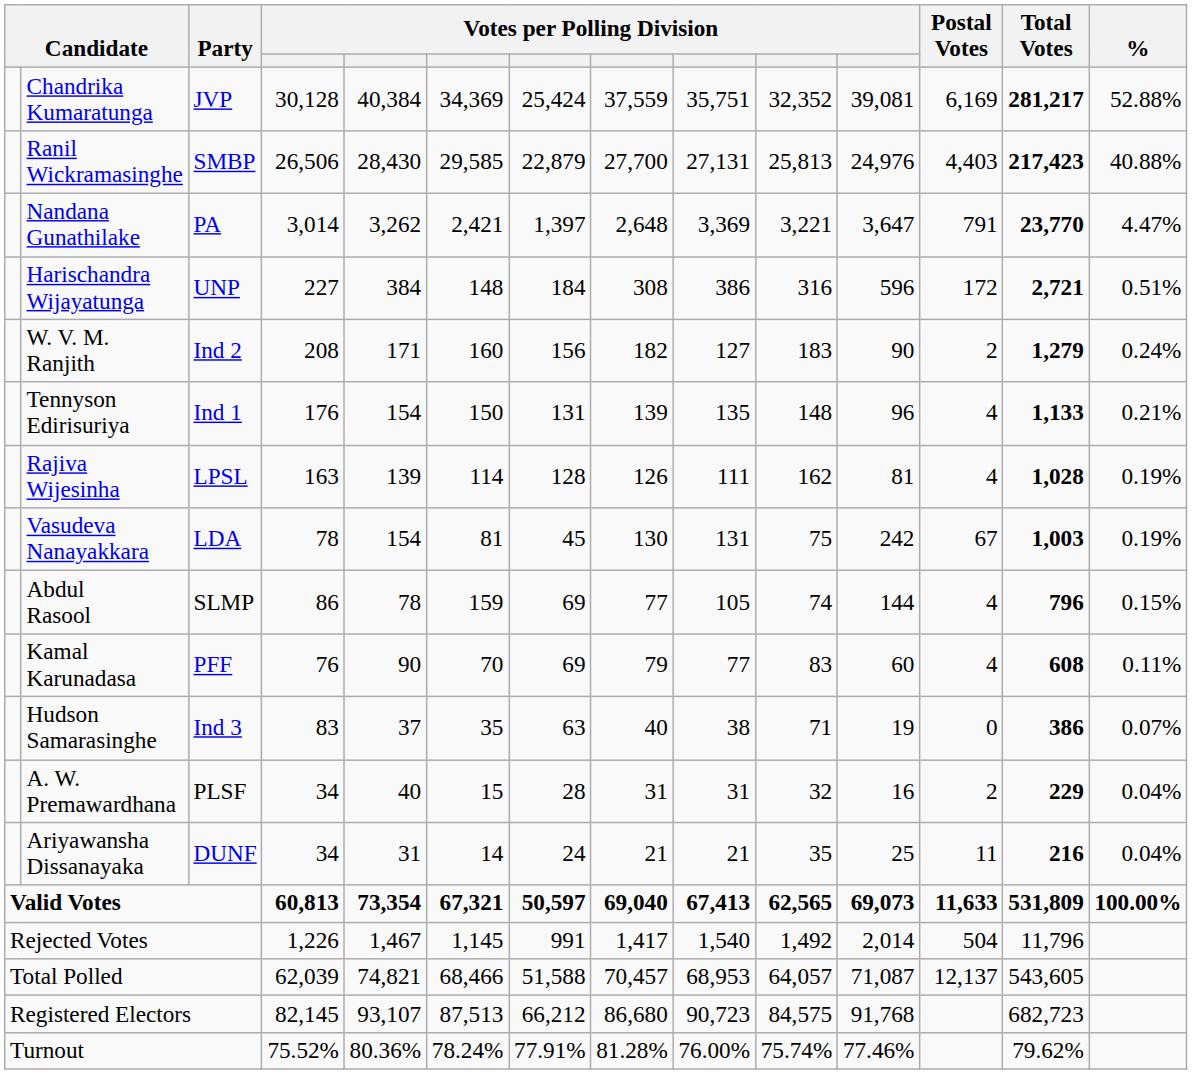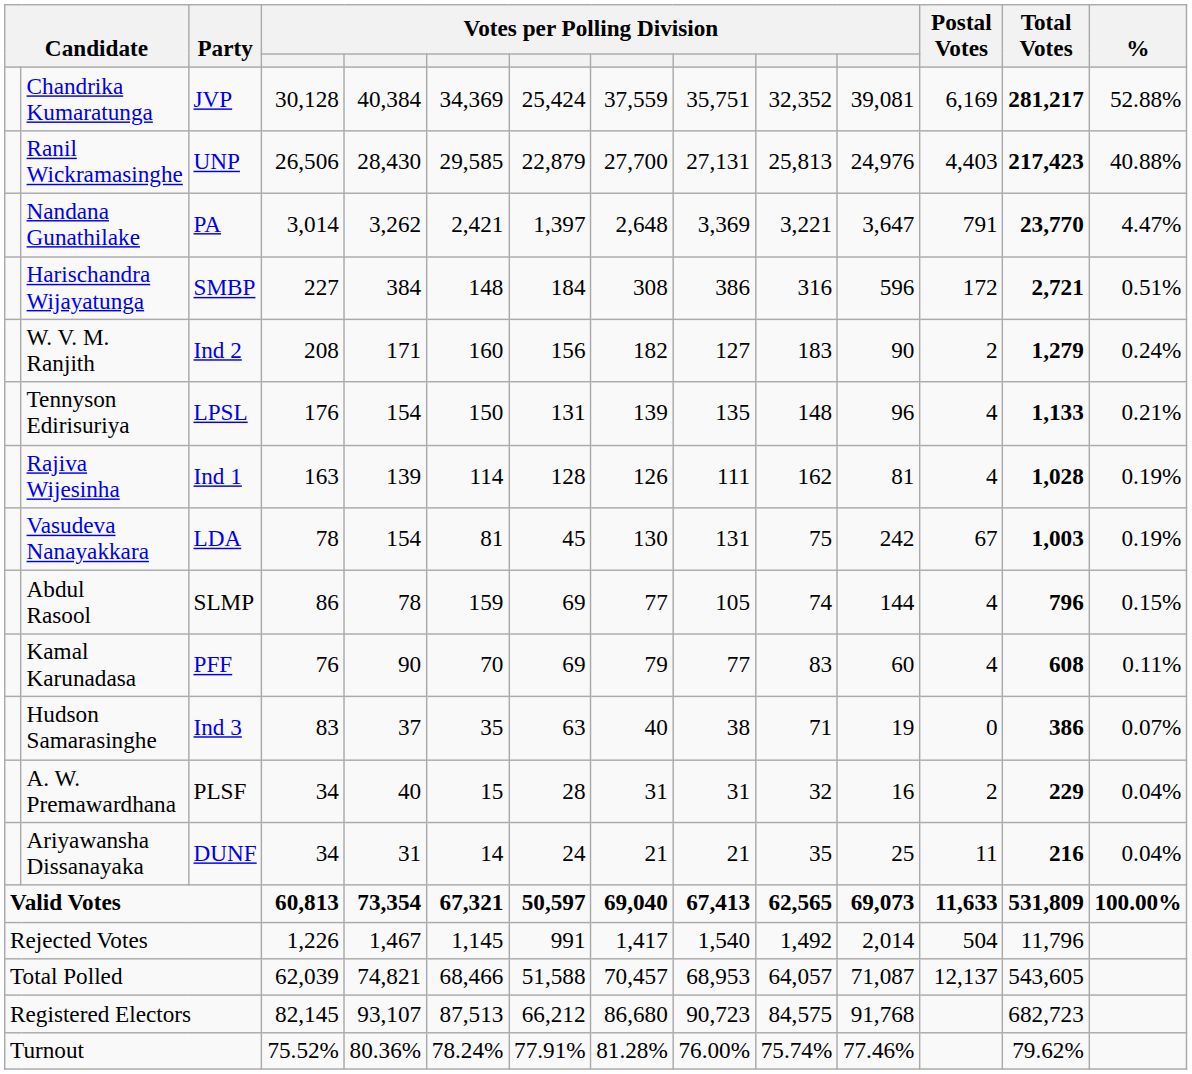Ranil Wickramasinghe | Party: SMBP -> UNP
Harischandra Wijayatunga | Party: UNP -> SMBP
Tennyson Edirisuriya | Party: Ind 1 -> LPSL
Rajiva Wijesinha | Party: LPSL -> Ind 1
